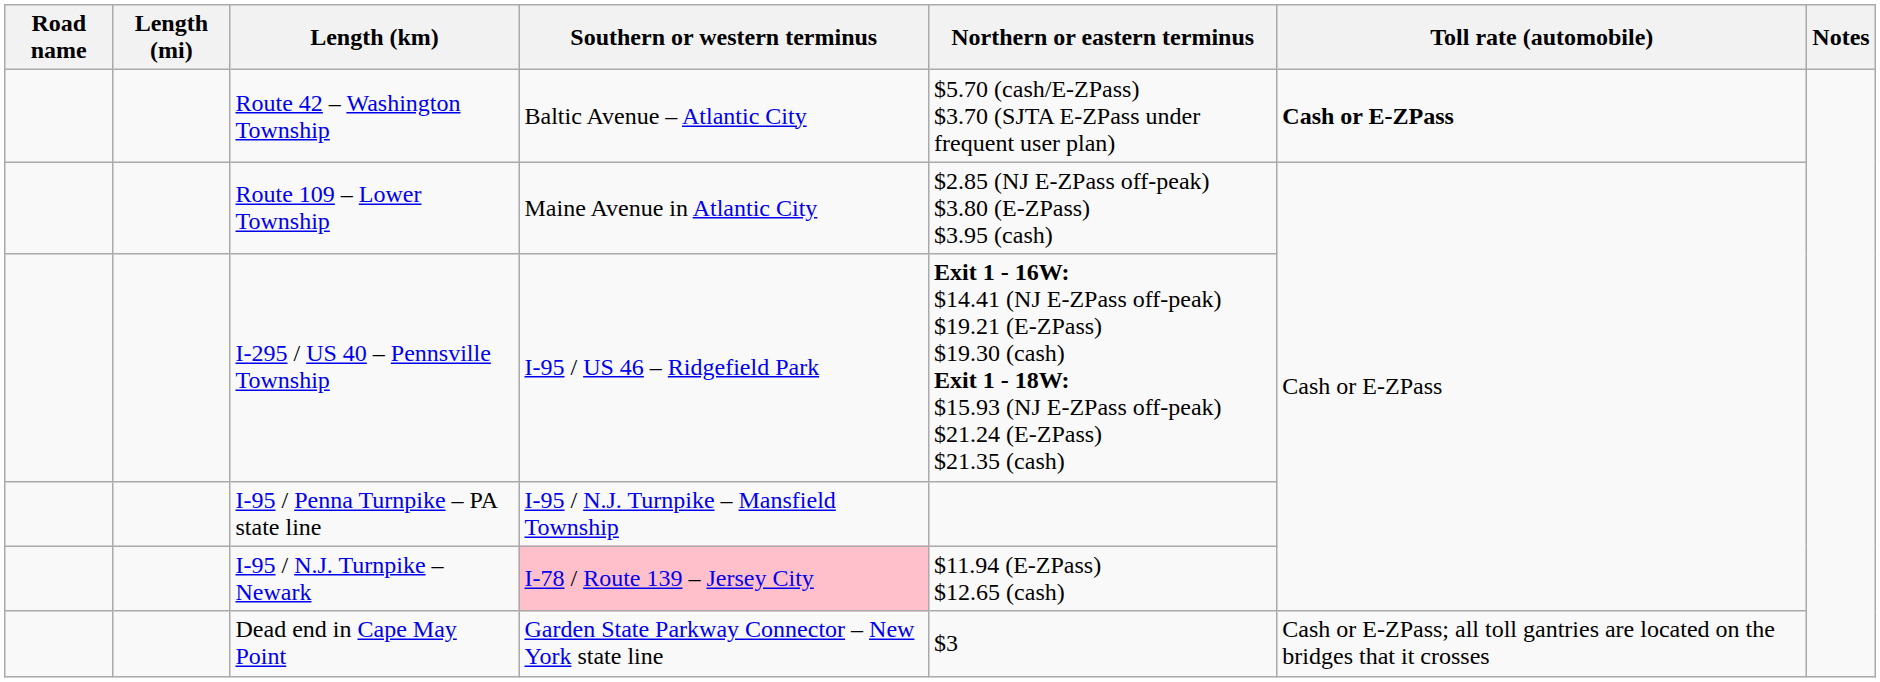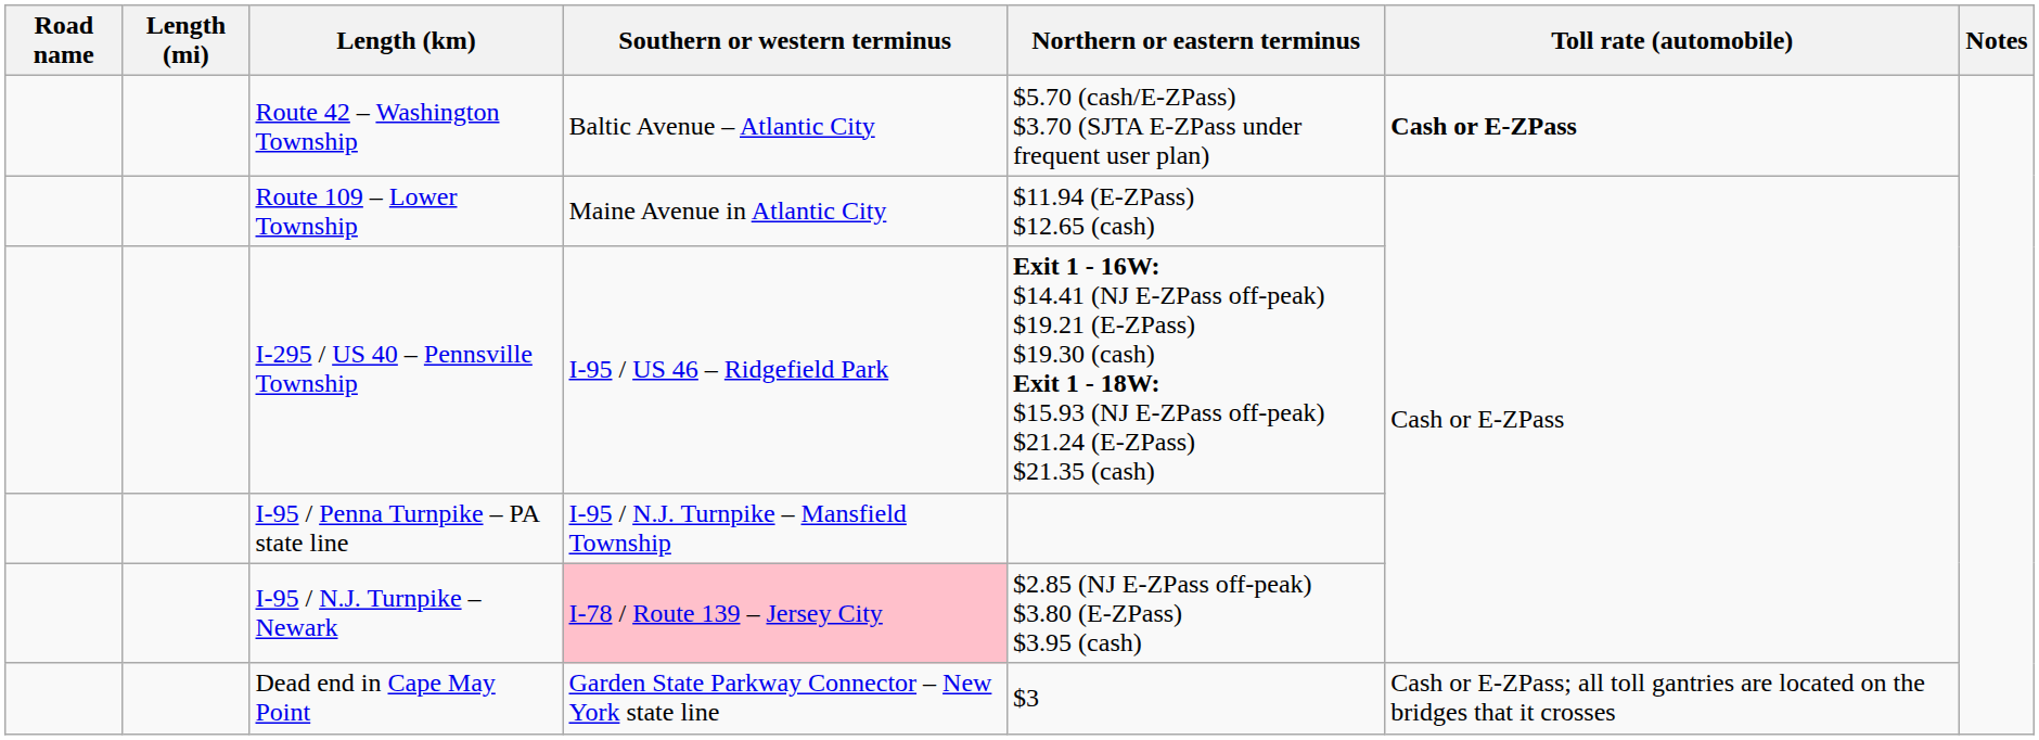Route 109 – Lower Township | Northern or eastern terminus: $2.85 (NJ E-ZPass off-peak) $3.80 (E-ZPass) $3.95 (cash) -> $11.94 (E-ZPass) $12.65 (cash)
I-95 / N.J. Turnpike – Newark | Northern or eastern terminus: $11.94 (E-ZPass) $12.65 (cash) -> $2.85 (NJ E-ZPass off-peak) $3.80 (E-ZPass) $3.95 (cash)
